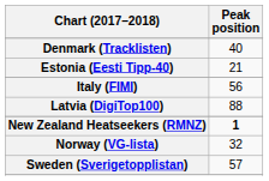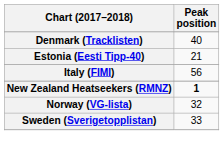- row: Latvia (DigiTop100) | 88
Sweden (Sverigetopplistan) | Peak position: 57 -> 33
